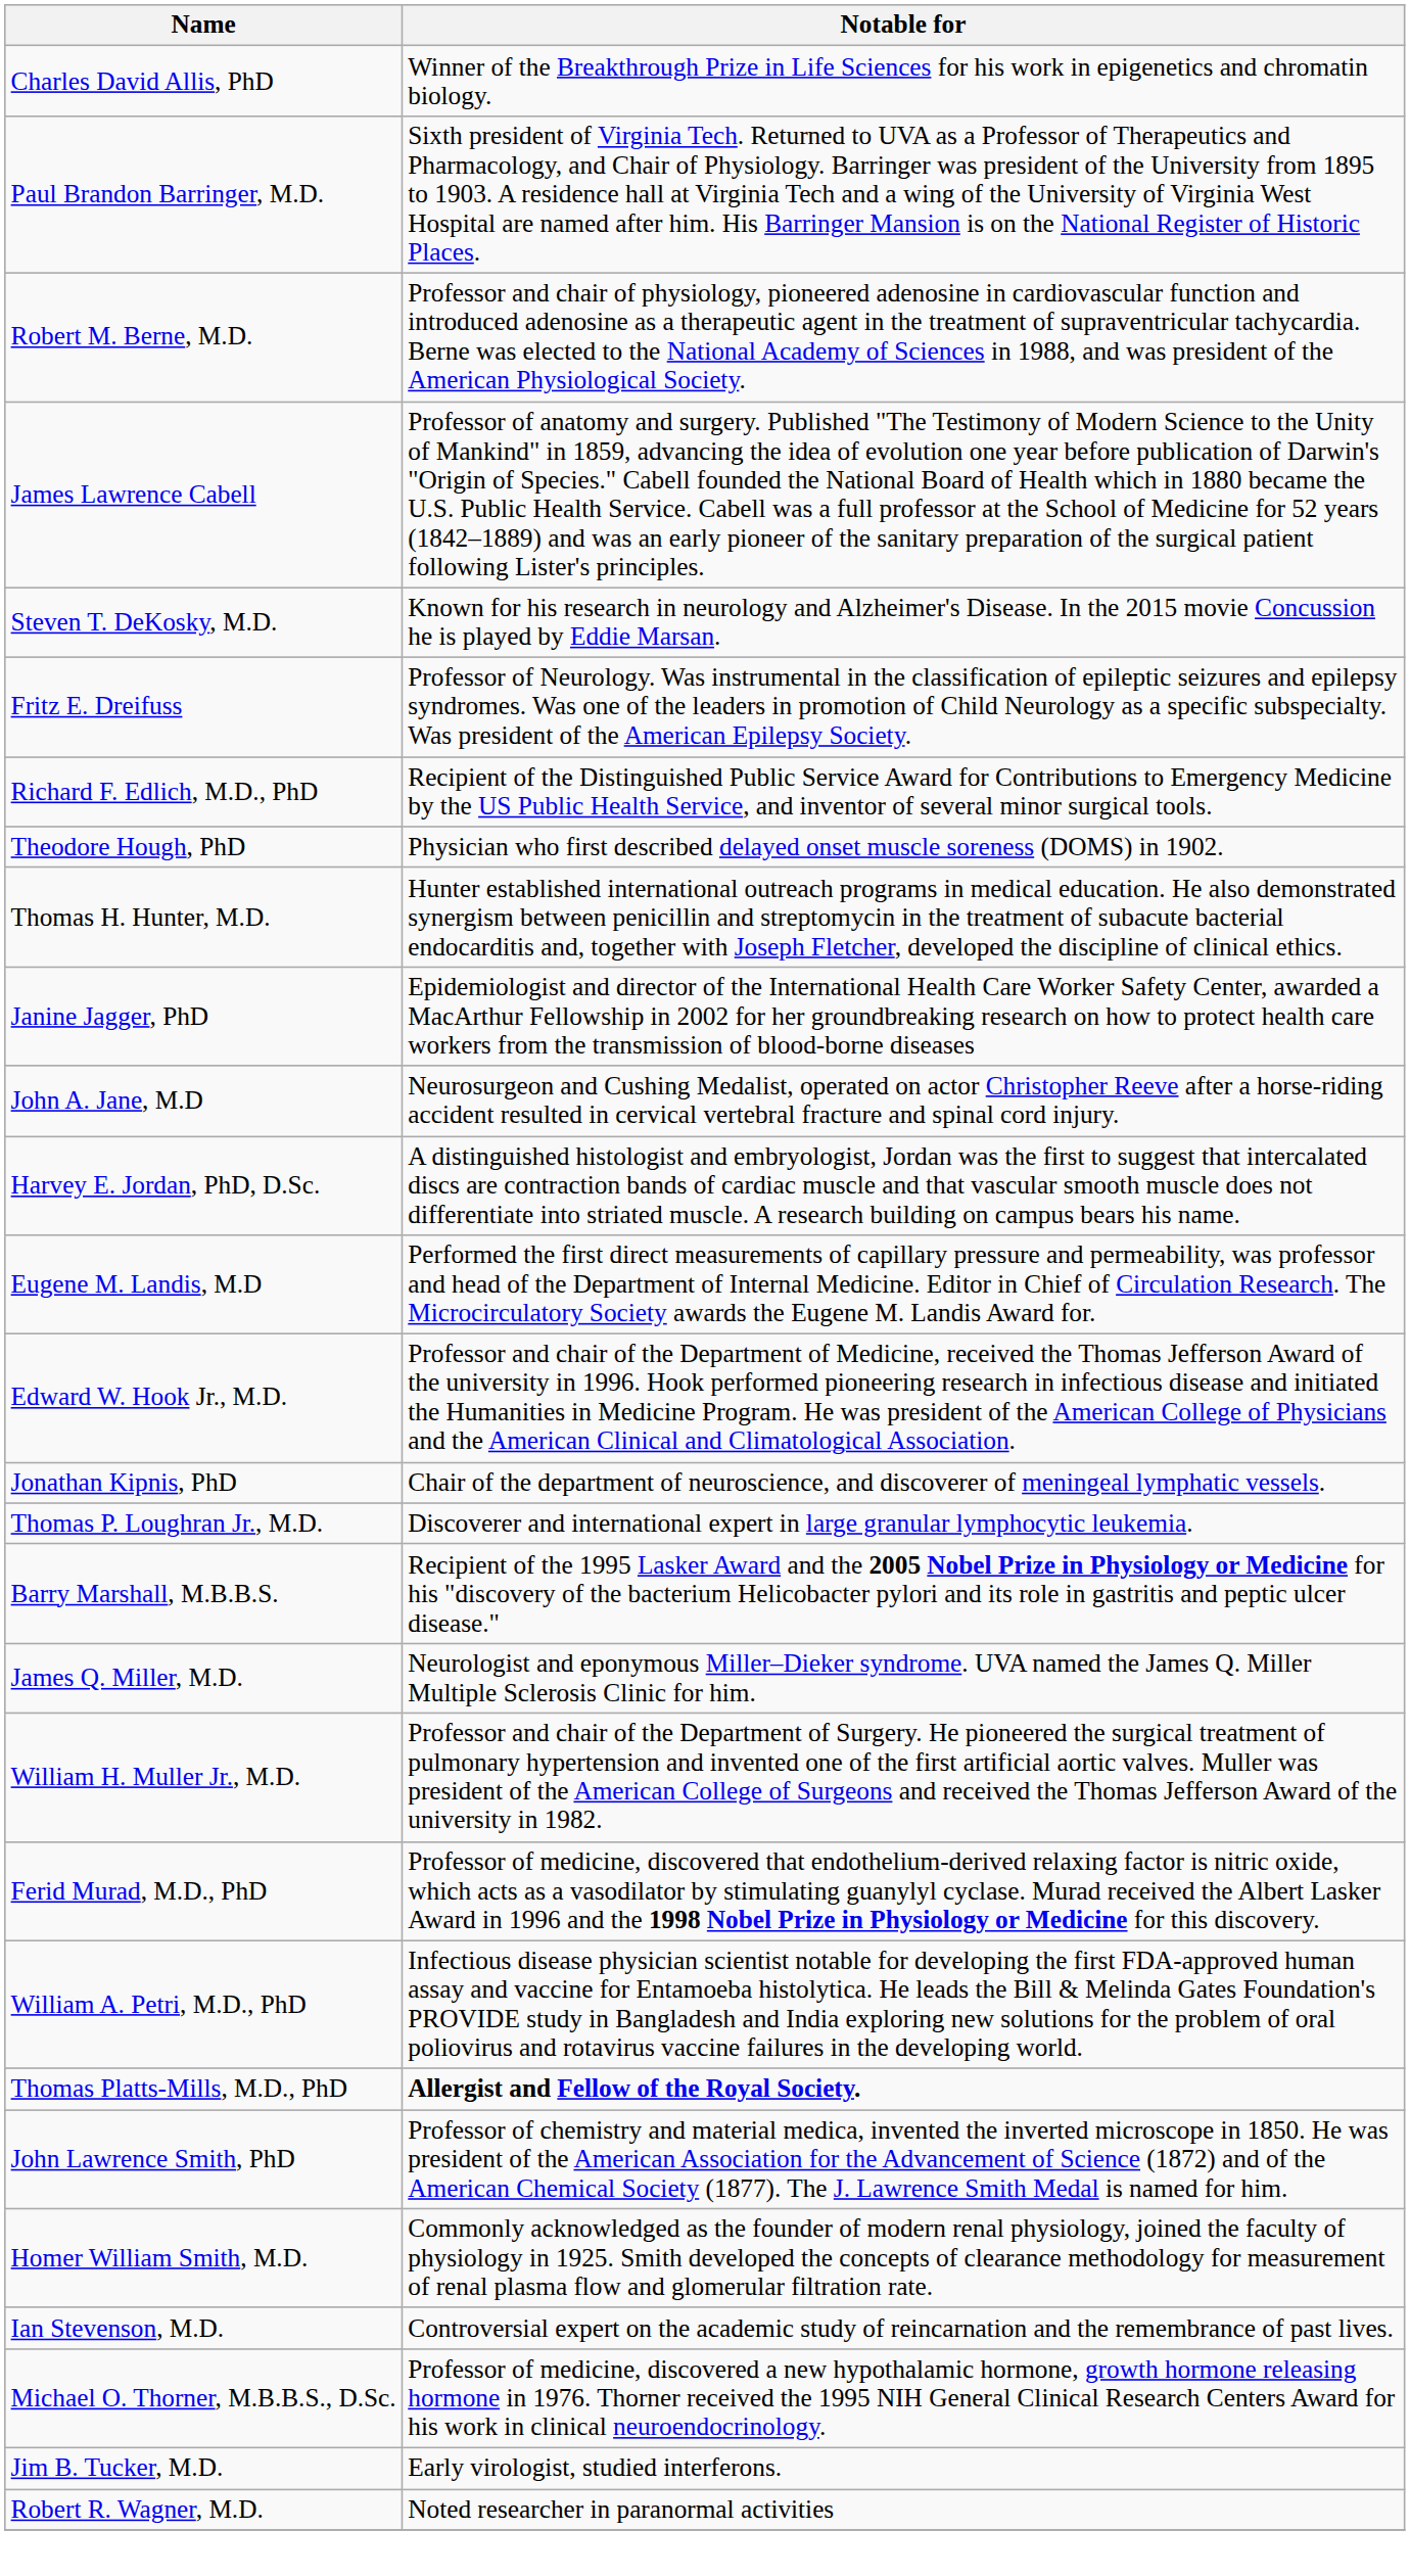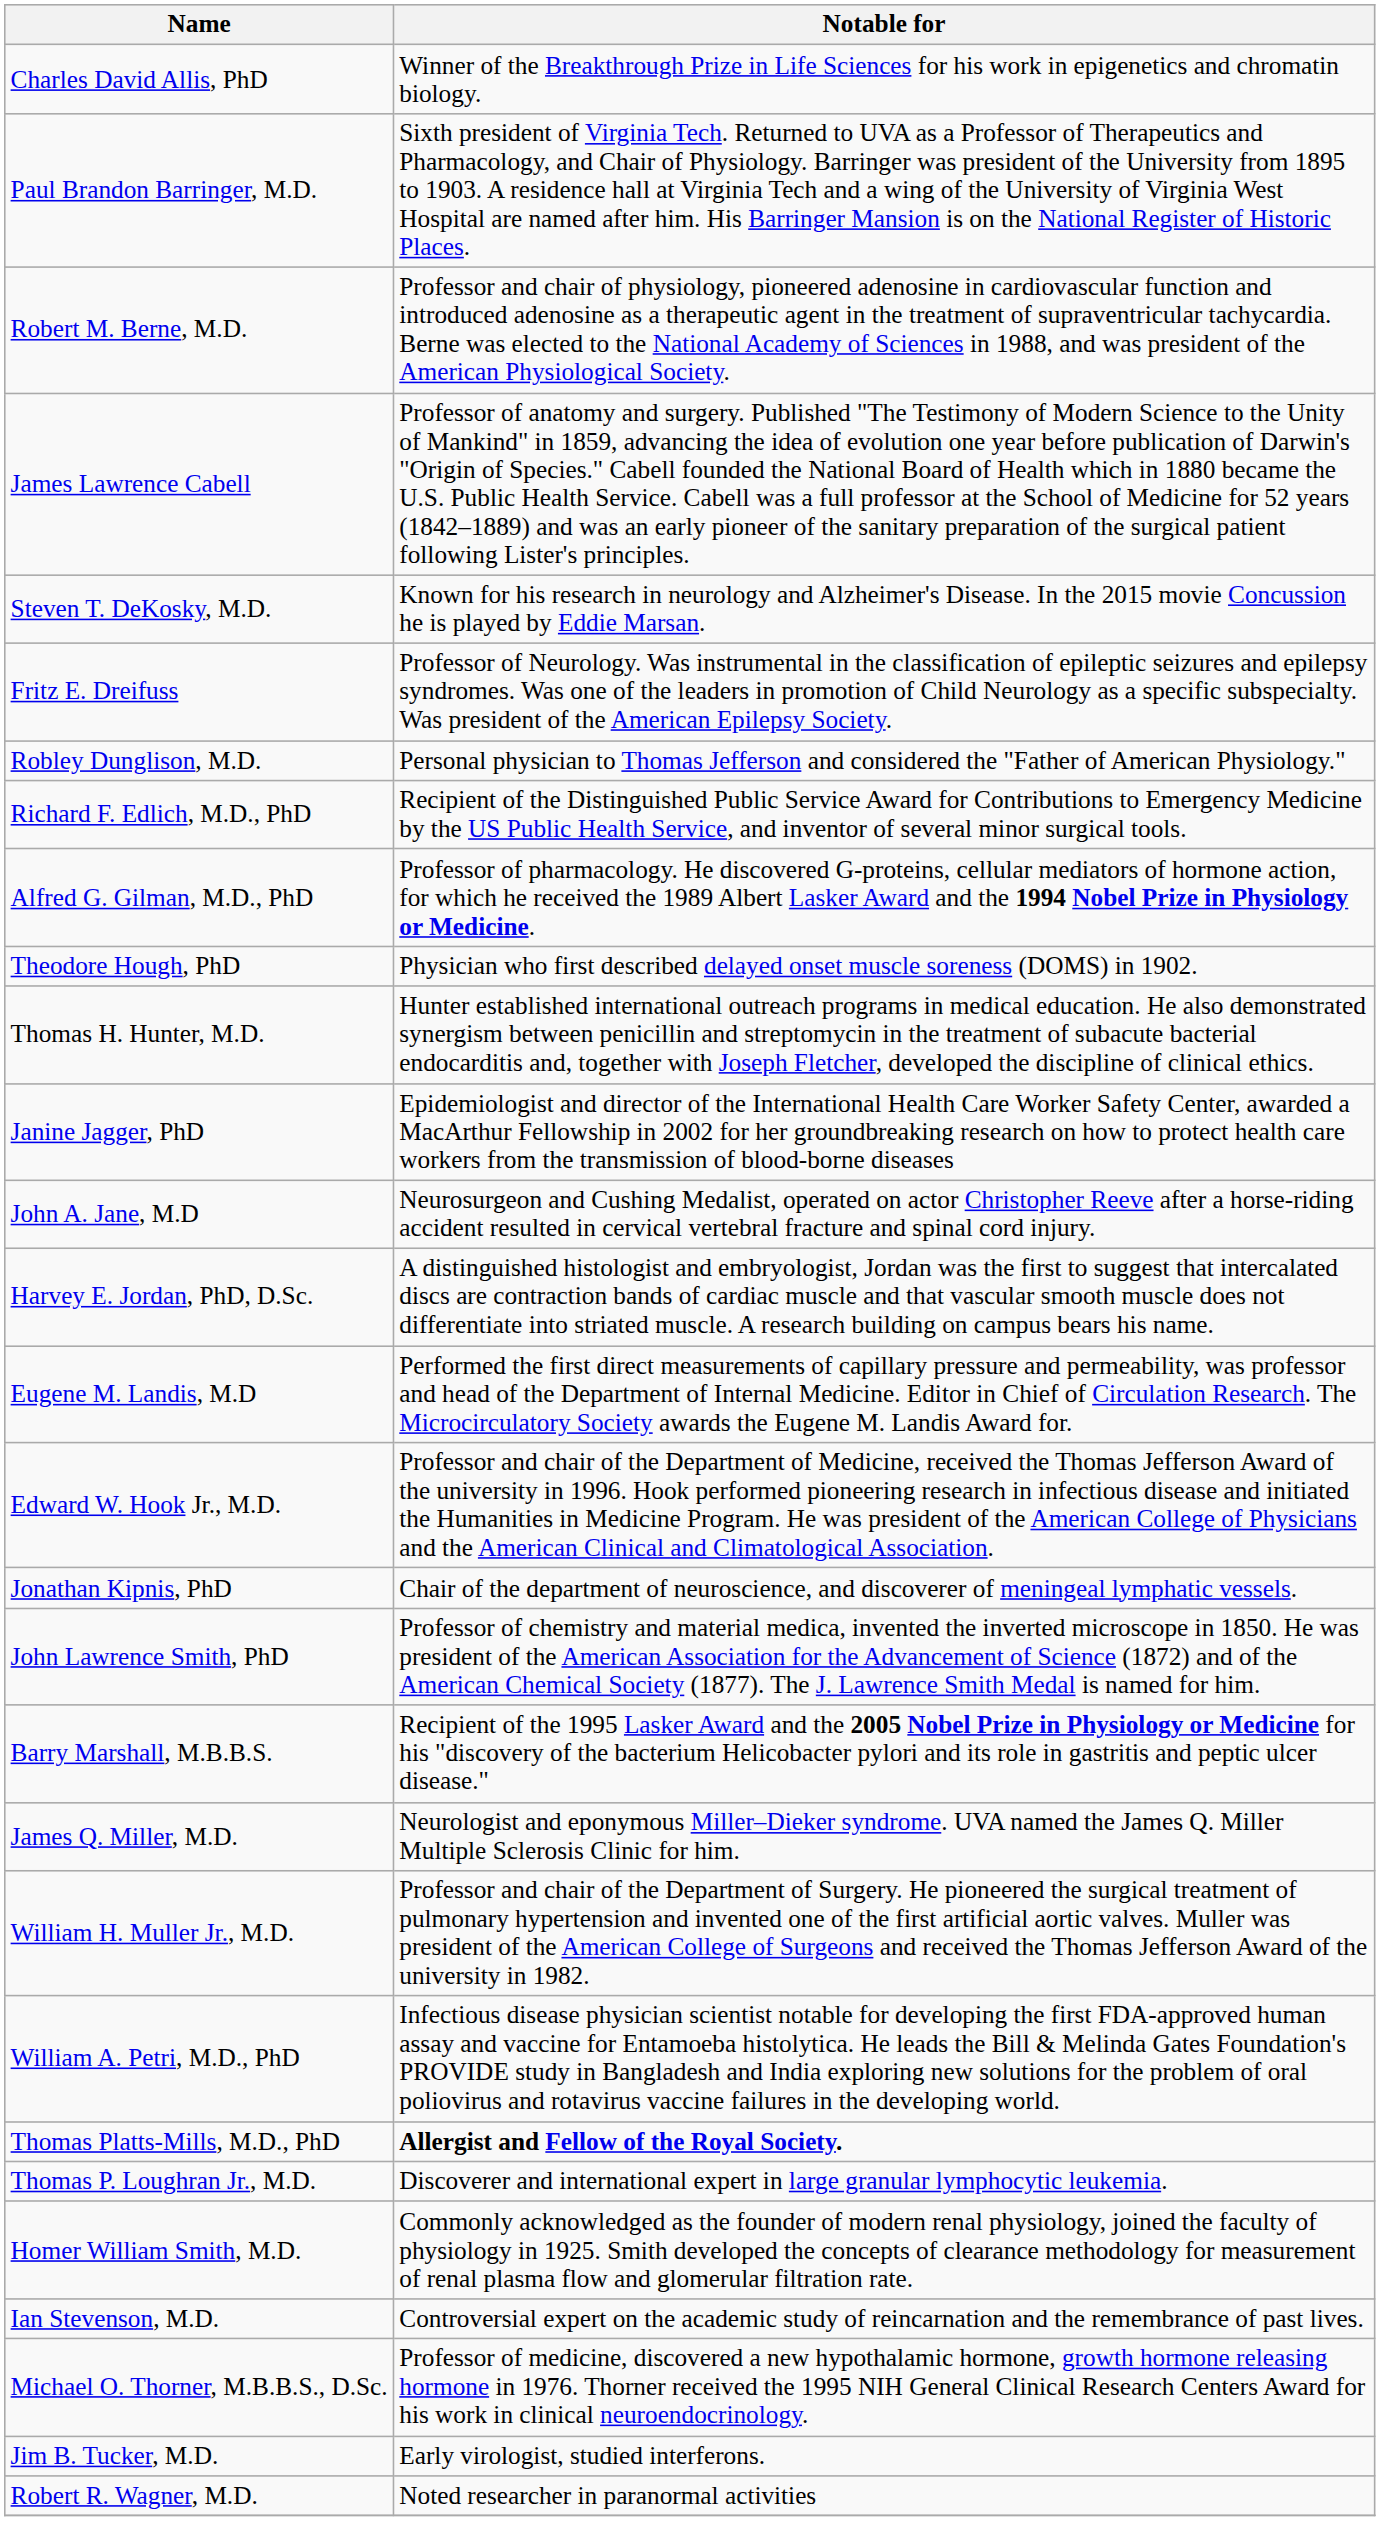+ row: Robley Dunglison, M.D. | Personal physician to Thomas Jefferson and considered the "Father of American Physiology."
+ row: Alfred G. Gilman, M.D., PhD | Professor of pharmacology. He discovered G-proteins, cellular mediators of hormone action, for which he received the 1989 Albert Lasker Award and the 1994 Nobel Prize in Physiology or Medicine.
rows swapped: Thomas P. Loughran Jr., M.D. <-> John Lawrence Smith, PhD
- row: Ferid Murad, M.D., PhD | Professor of medicine, discovered that endothelium-derived relaxing factor is nitric oxide, which acts as a vasodilator by stimulating guanylyl cyclase. Murad received the Albert Lasker Award in 1996 and the 1998 Nobel Prize in Physiology or Medicine for this discovery.
